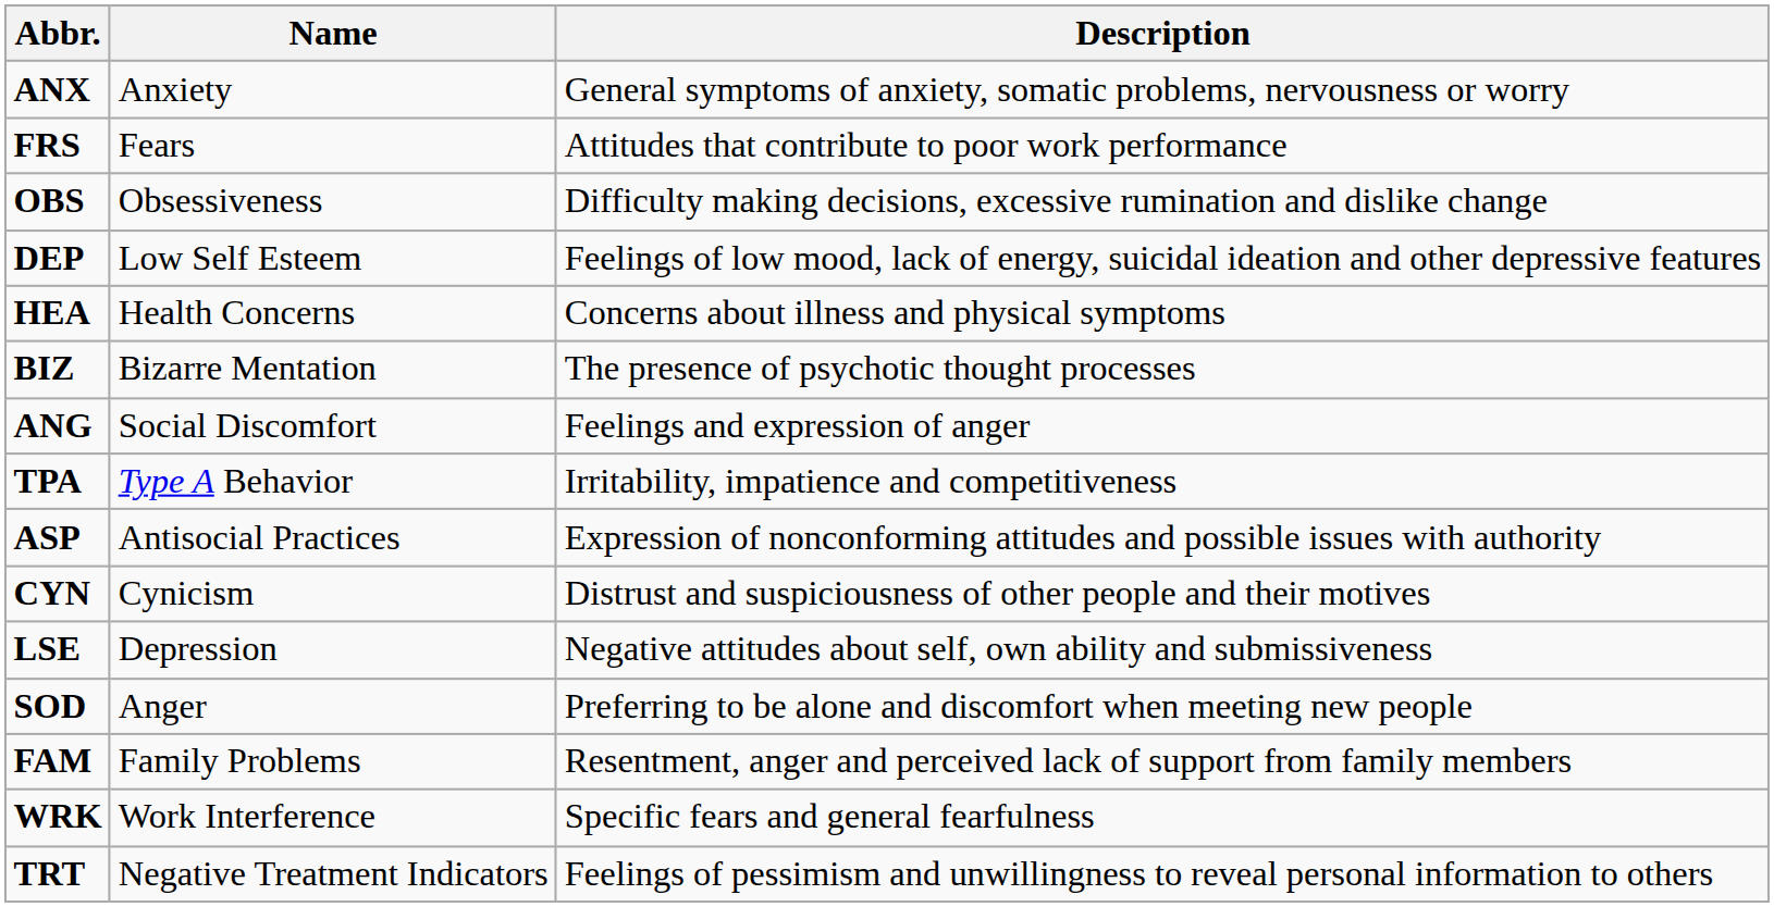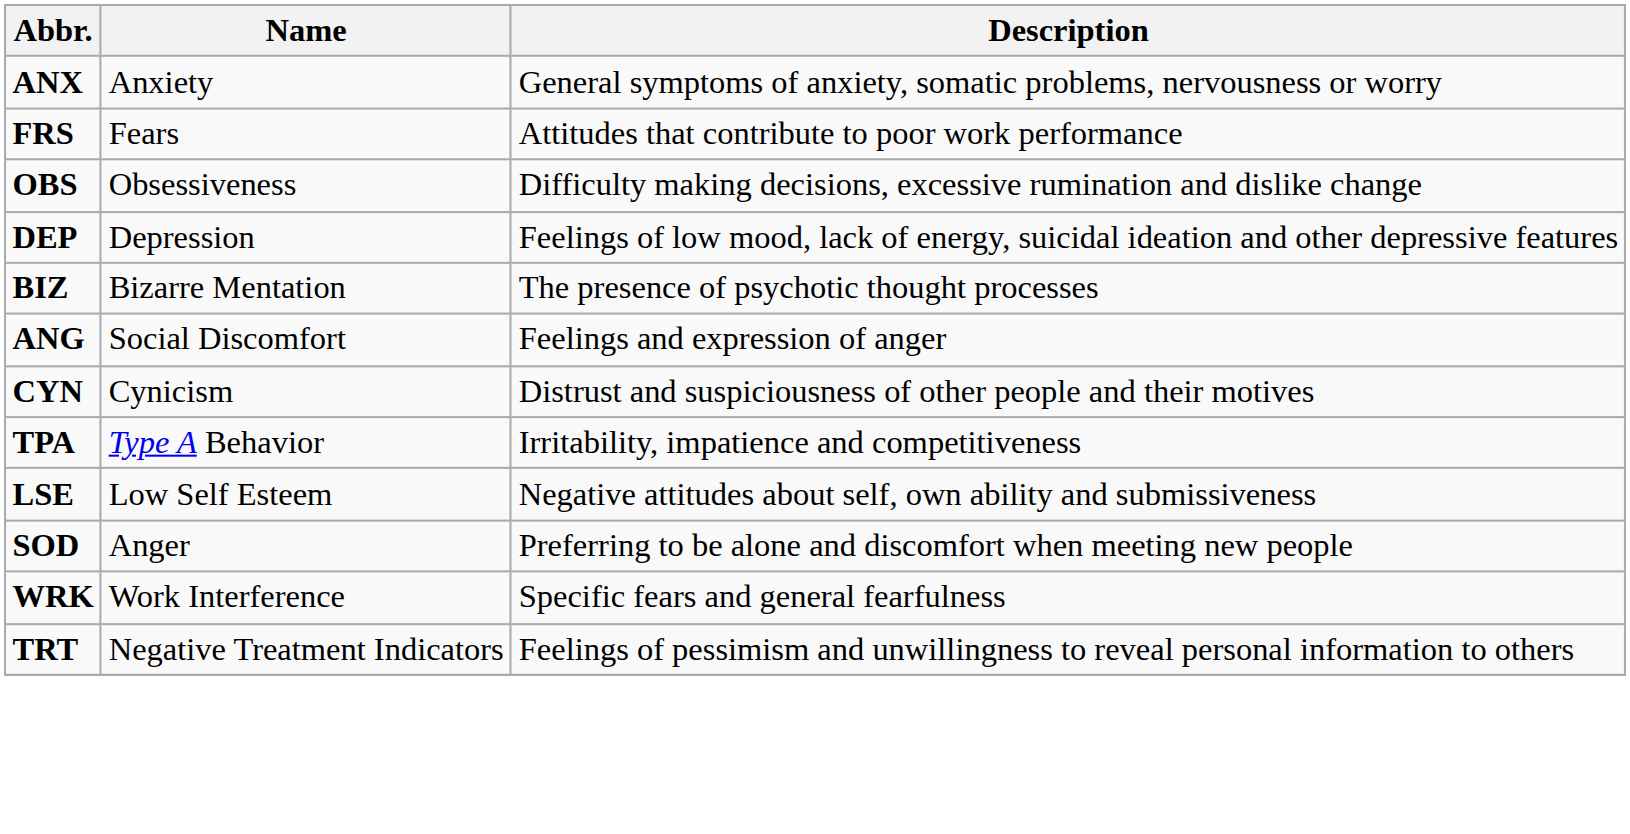DEP | Name: Low Self Esteem -> Depression
- row: HEA | Health Concerns | Concerns about illness and physical symptoms
rows swapped: CYN <-> TPA
- row: ASP | Antisocial Practices | Expression of nonconforming attitudes and possible issues with authority
LSE | Name: Depression -> Low Self Esteem
- row: FAM | Family Problems | Resentment, anger and perceived lack of support from family members
